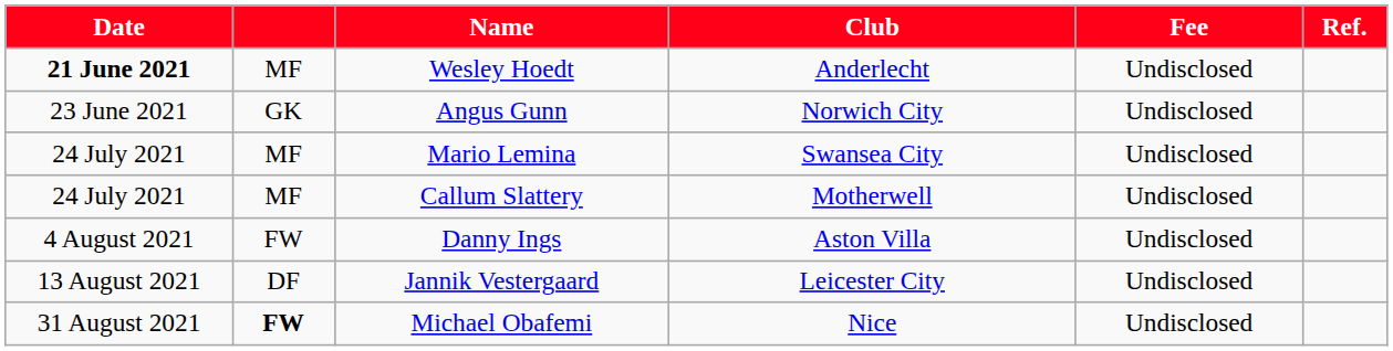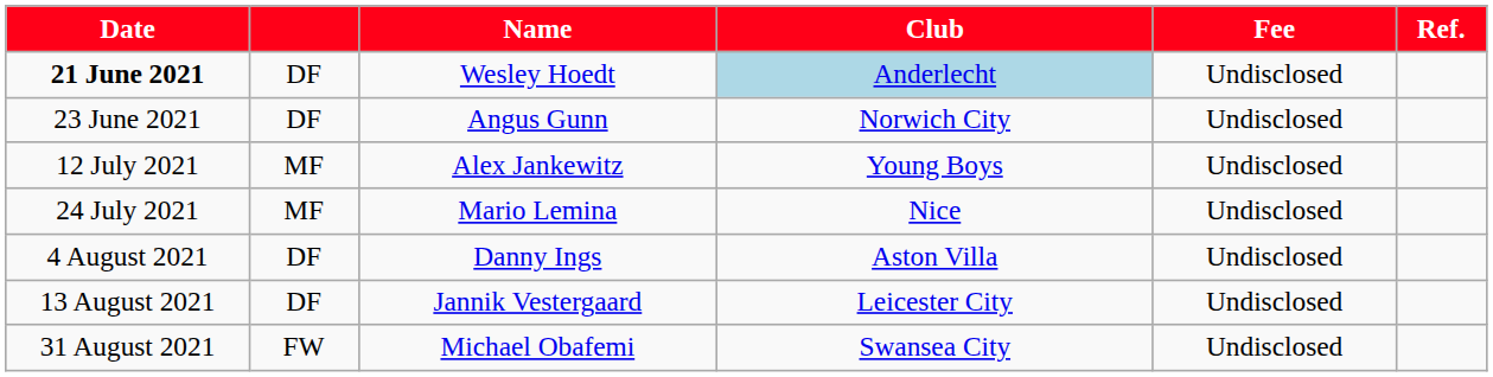Wesley Hoedt | column 2: MF -> DF
Wesley Hoedt | Club: no background -> lightblue background
Angus Gunn | column 2: GK -> DF
+ row: 12 July 2021 | MF | Alex Jankewitz | Young Boys | Undisclosed
Mario Lemina | Club: Swansea City -> Nice
- row: 24 July 2021 | MF | Callum Slattery | Motherwell | Undisclosed
Danny Ings | column 2: FW -> DF
Michael Obafemi | column 2: bold -> normal
Michael Obafemi | Club: Nice -> Swansea City
